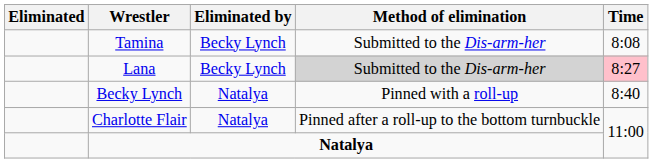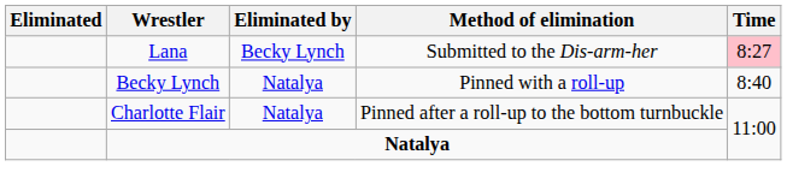- row: Tamina | Becky Lynch | Submitted to the Dis-arm-her | 8:08
Lana | Method of elimination: lightgrey background -> no background
